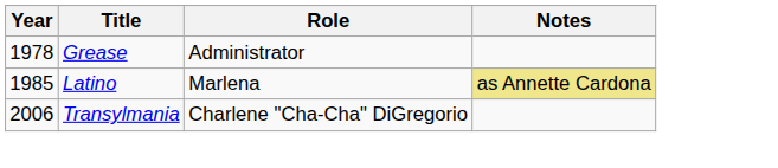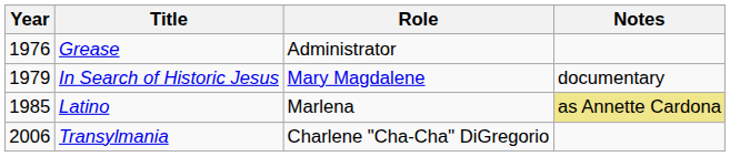Grease | Year: 1978 -> 1976
+ row: 1979 | In Search of Historic Jesus | Mary Magdalene | documentary
